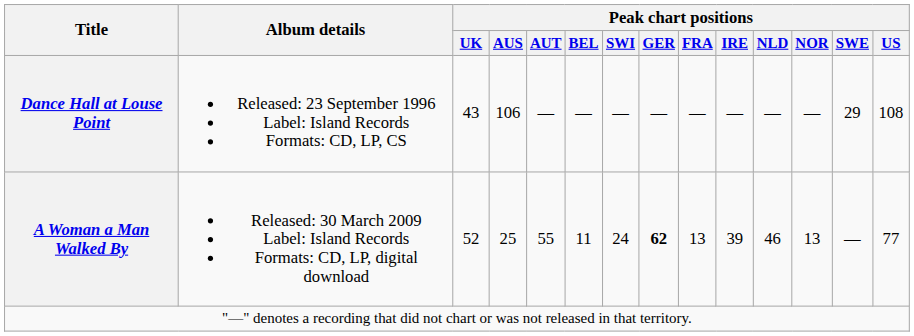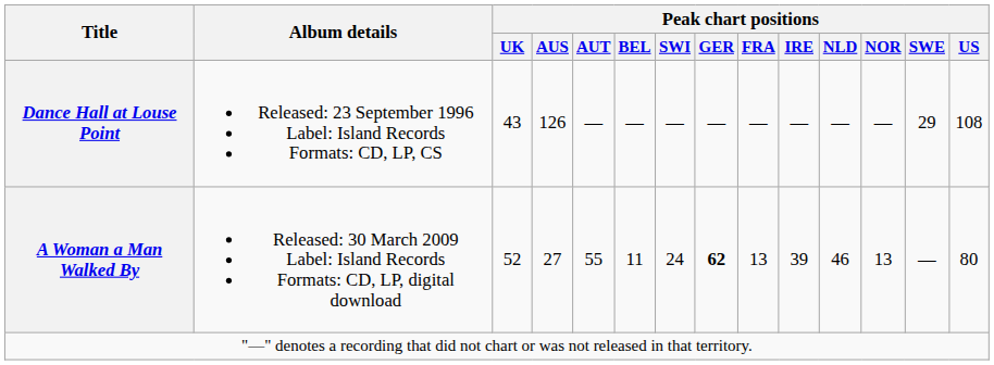Dance Hall at Louse Point | Peak chart positions / AUS: 106 -> 126
A Woman a Man Walked By | Peak chart positions / AUS: 25 -> 27
A Woman a Man Walked By | Peak chart positions / US: 77 -> 80
